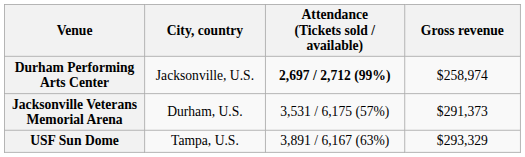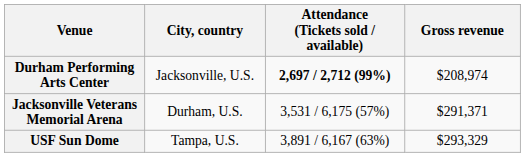Durham Performing Arts Center | Gross revenue: $258,974 -> $208,974
Jacksonville Veterans Memorial Arena | Gross revenue: $291,373 -> $291,371
